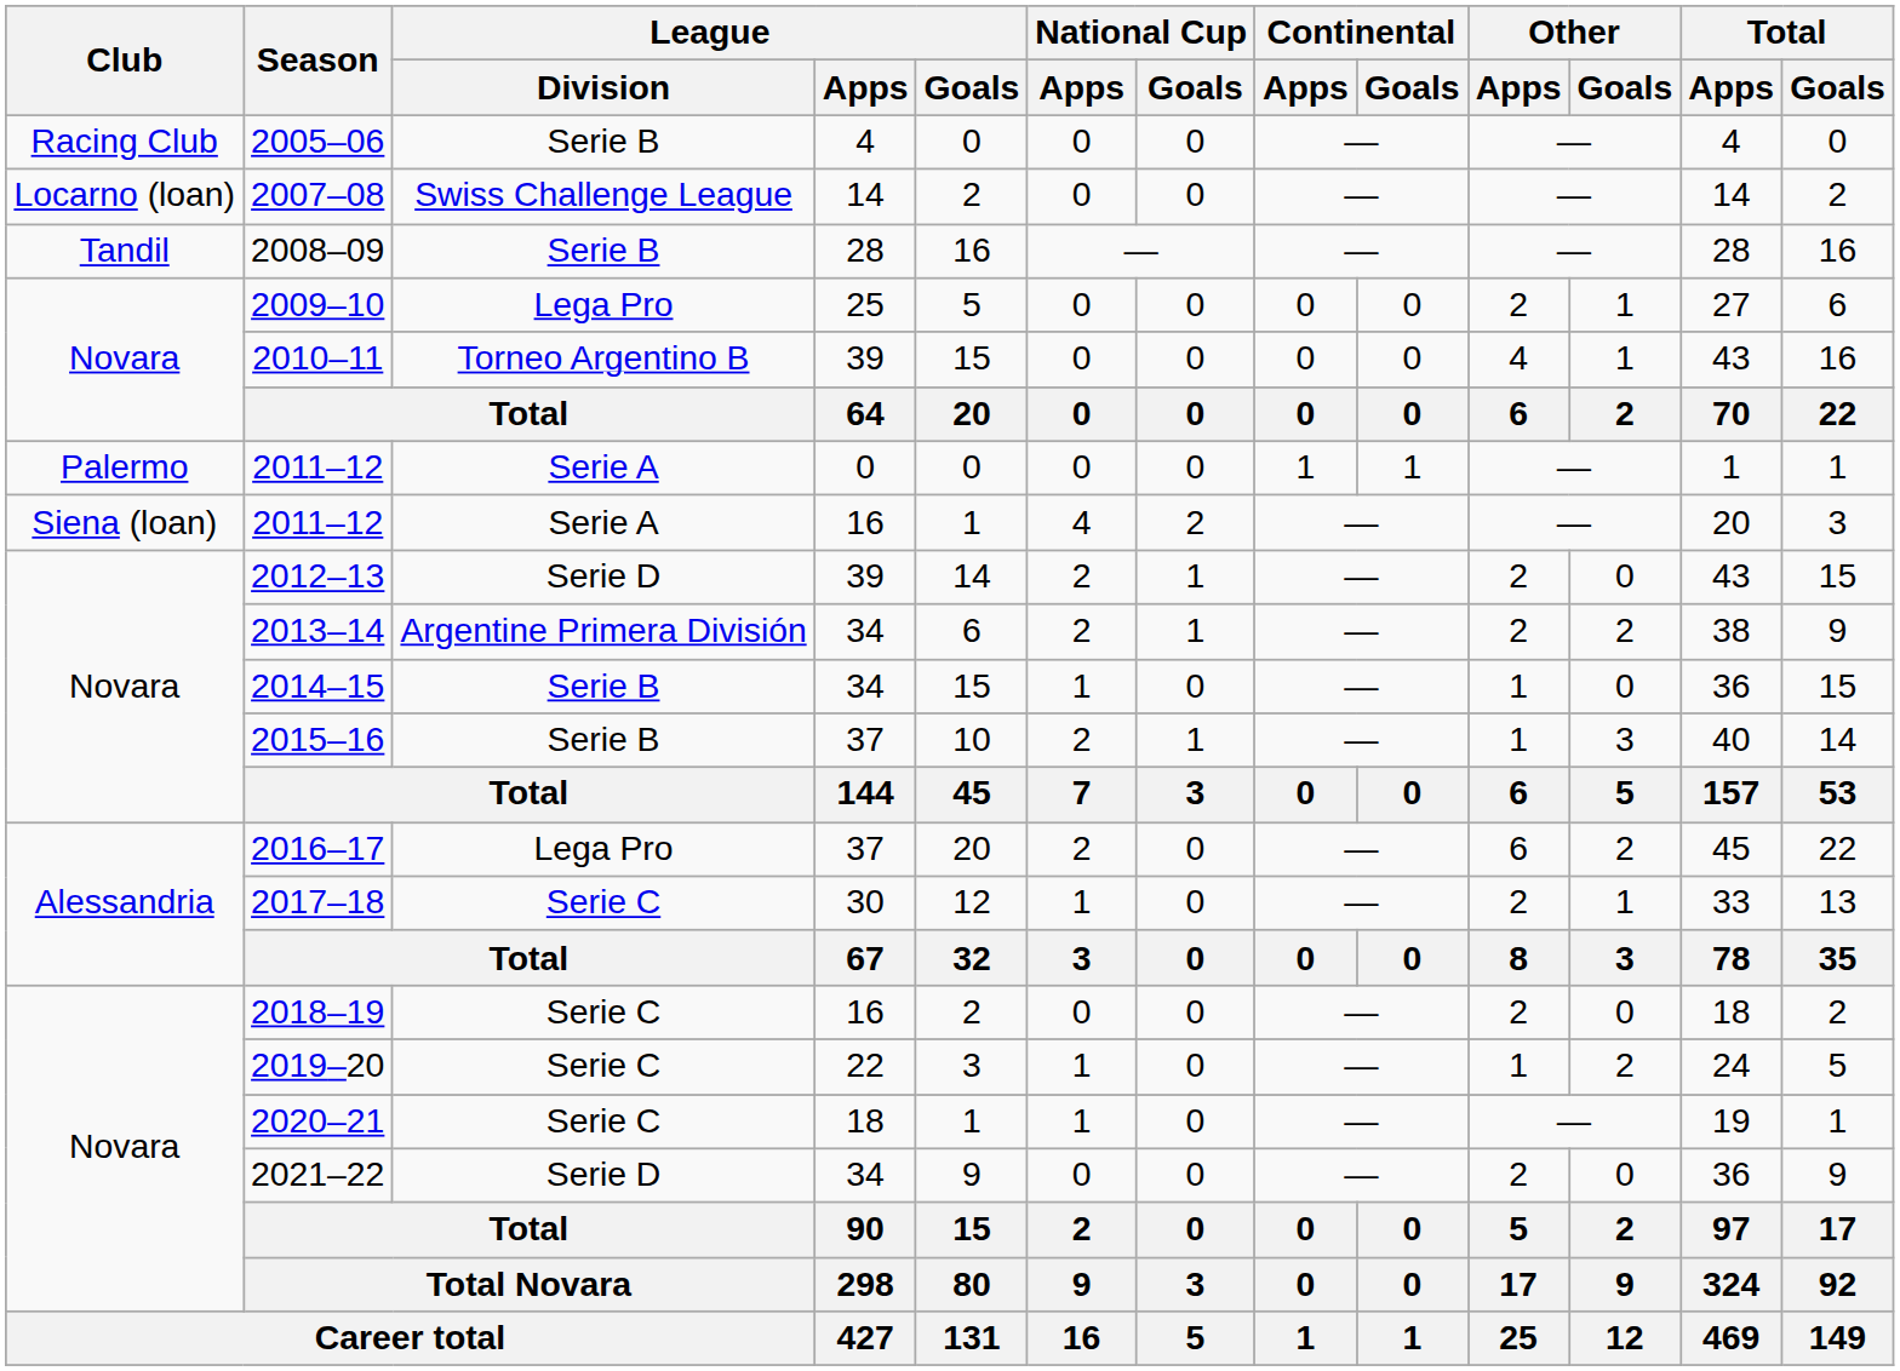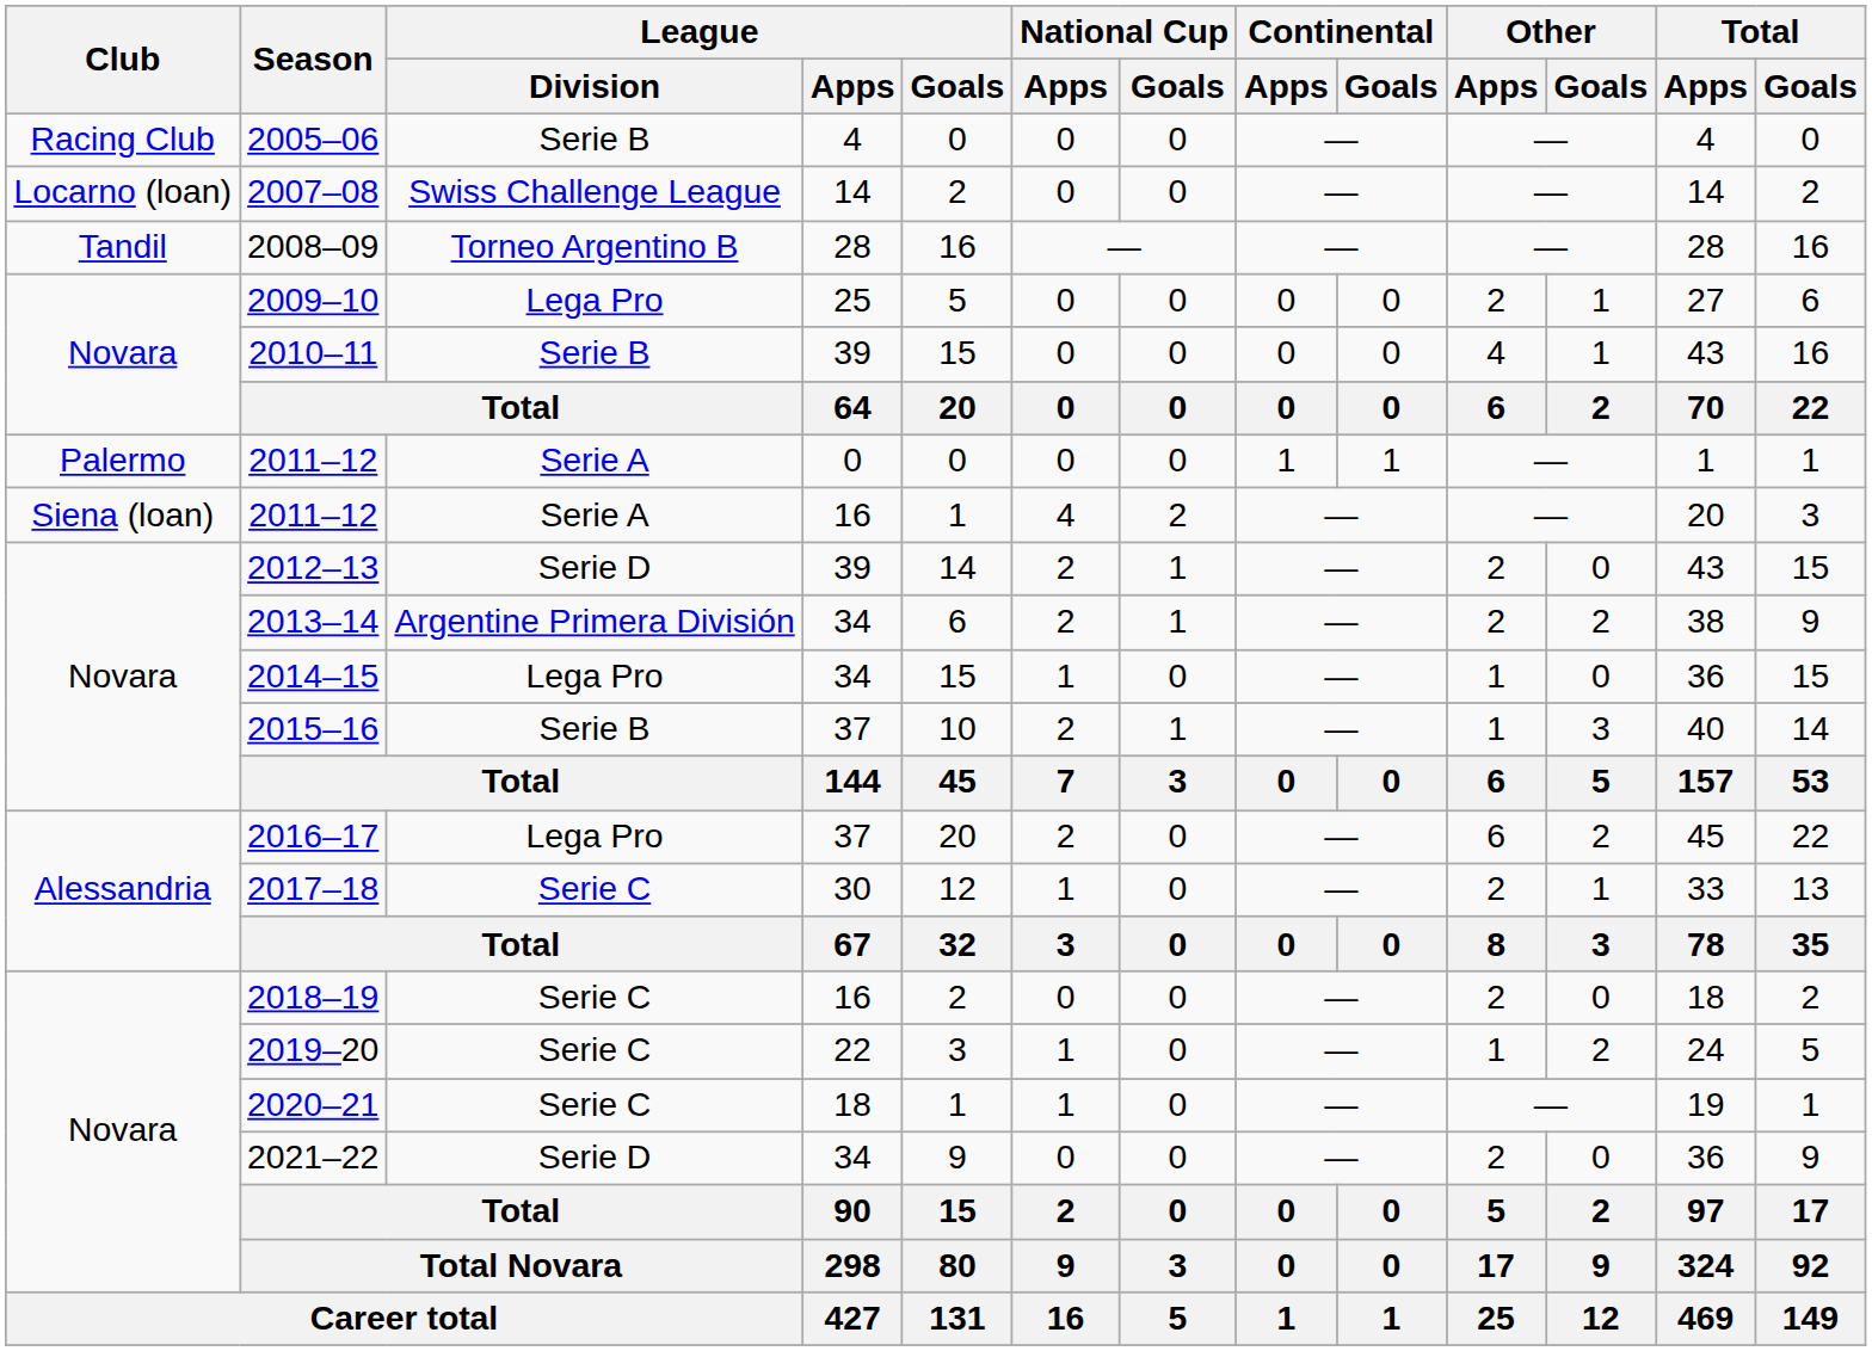2008–09 | League / Division: Serie B -> Torneo Argentino B
2010–11 | League / Division: Torneo Argentino B -> Serie B
2014–15 | League / Division: Serie B -> Lega Pro
